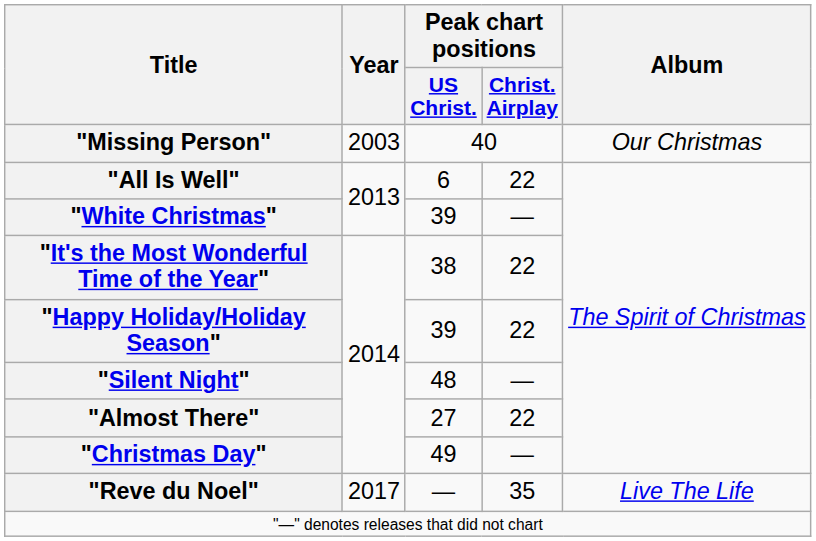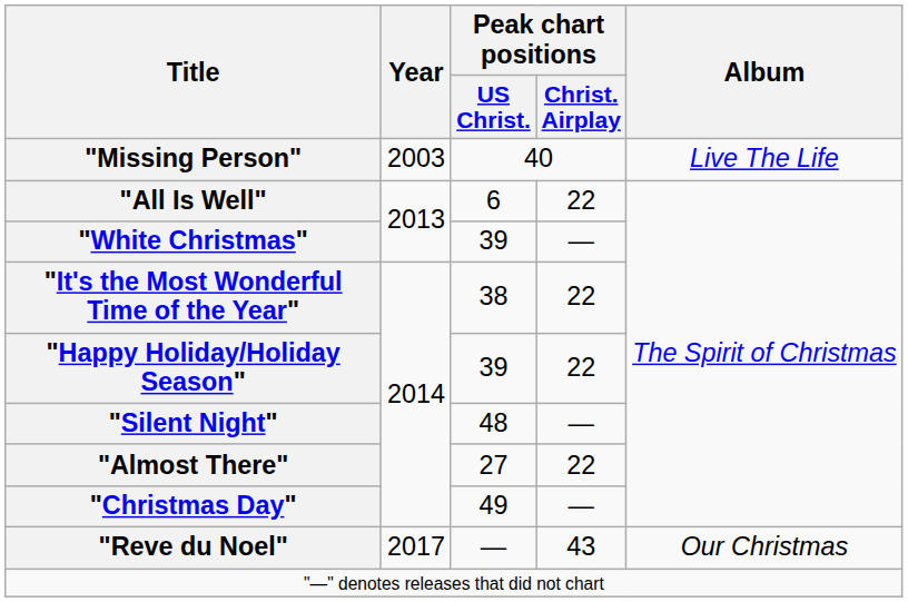"Missing Person" | Album: Our Christmas -> Live The Life
"Reve du Noel" | Peak chart positions / Christ. Airplay: 35 -> 43
"Reve du Noel" | Album: Live The Life -> Our Christmas
